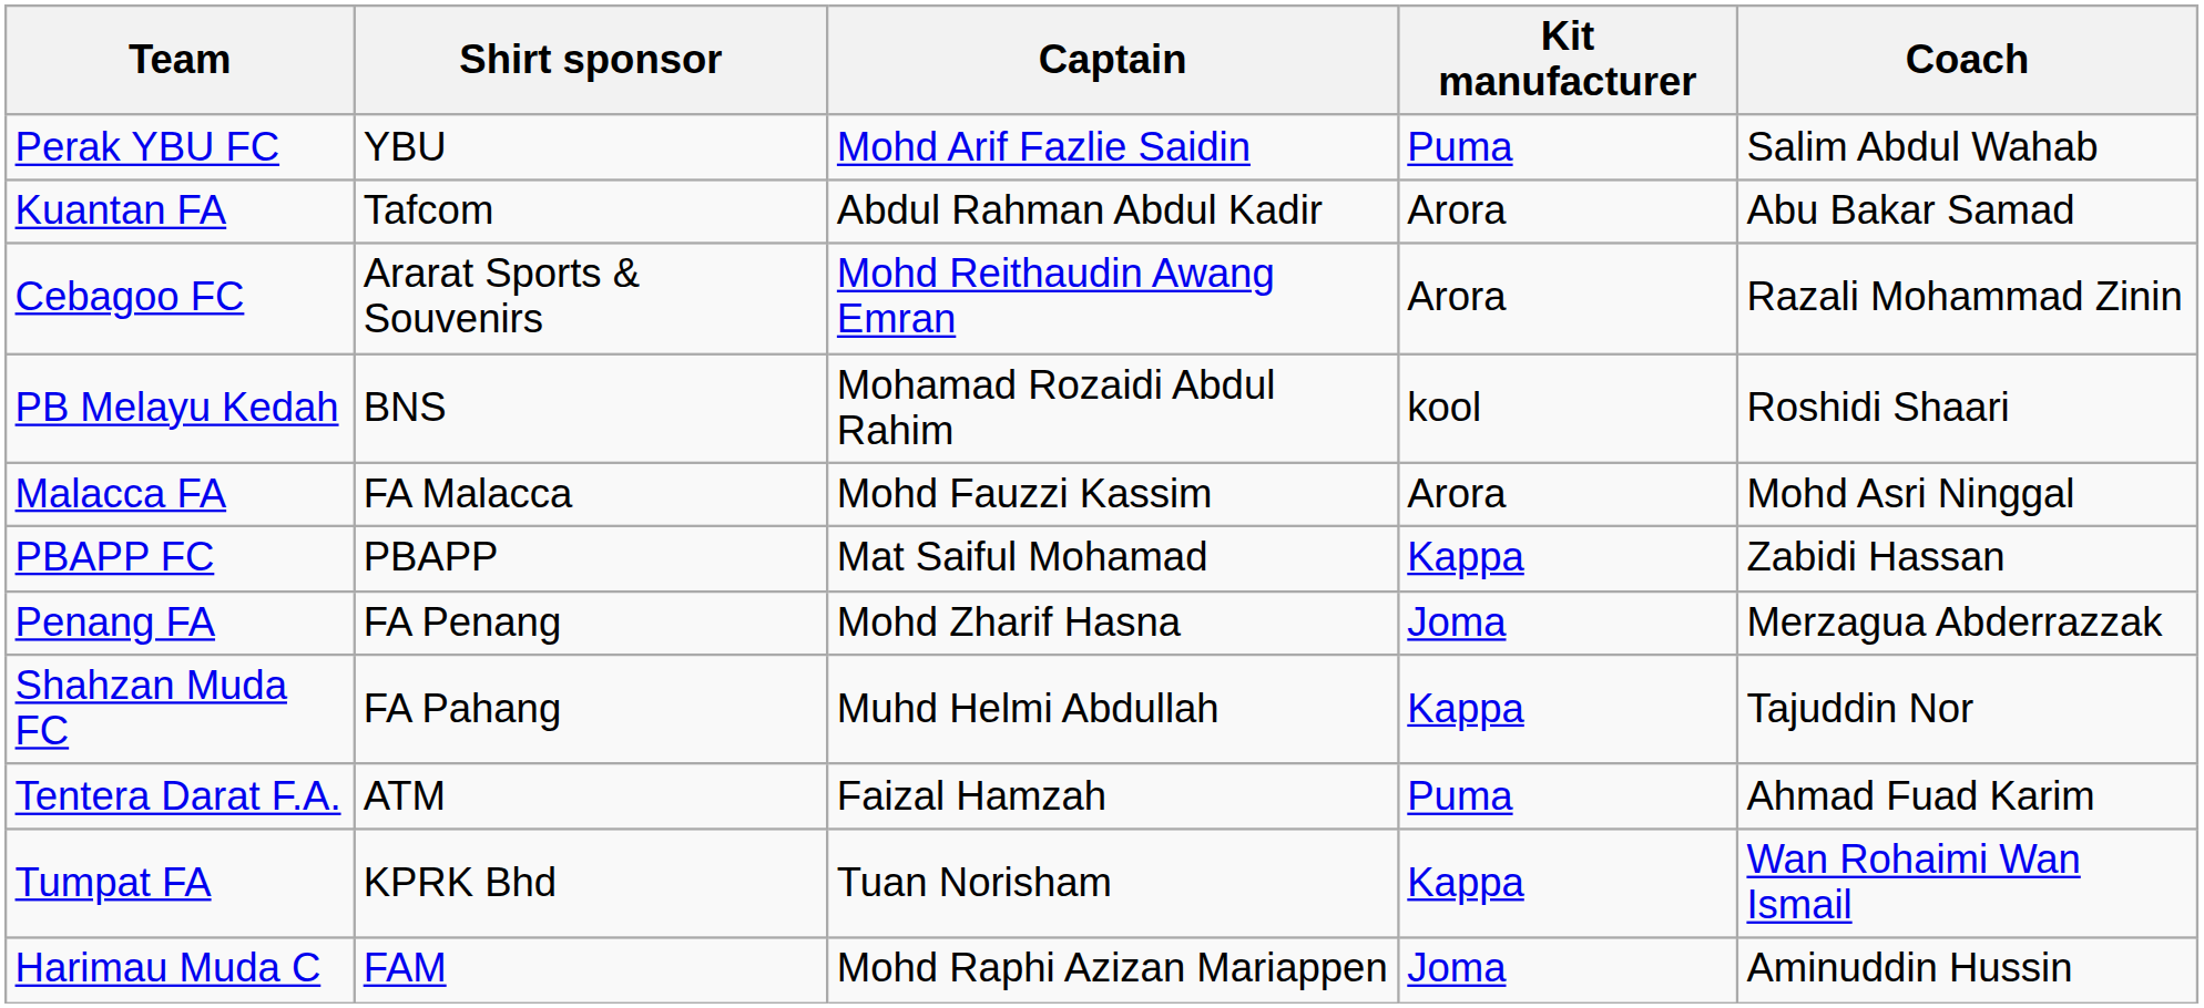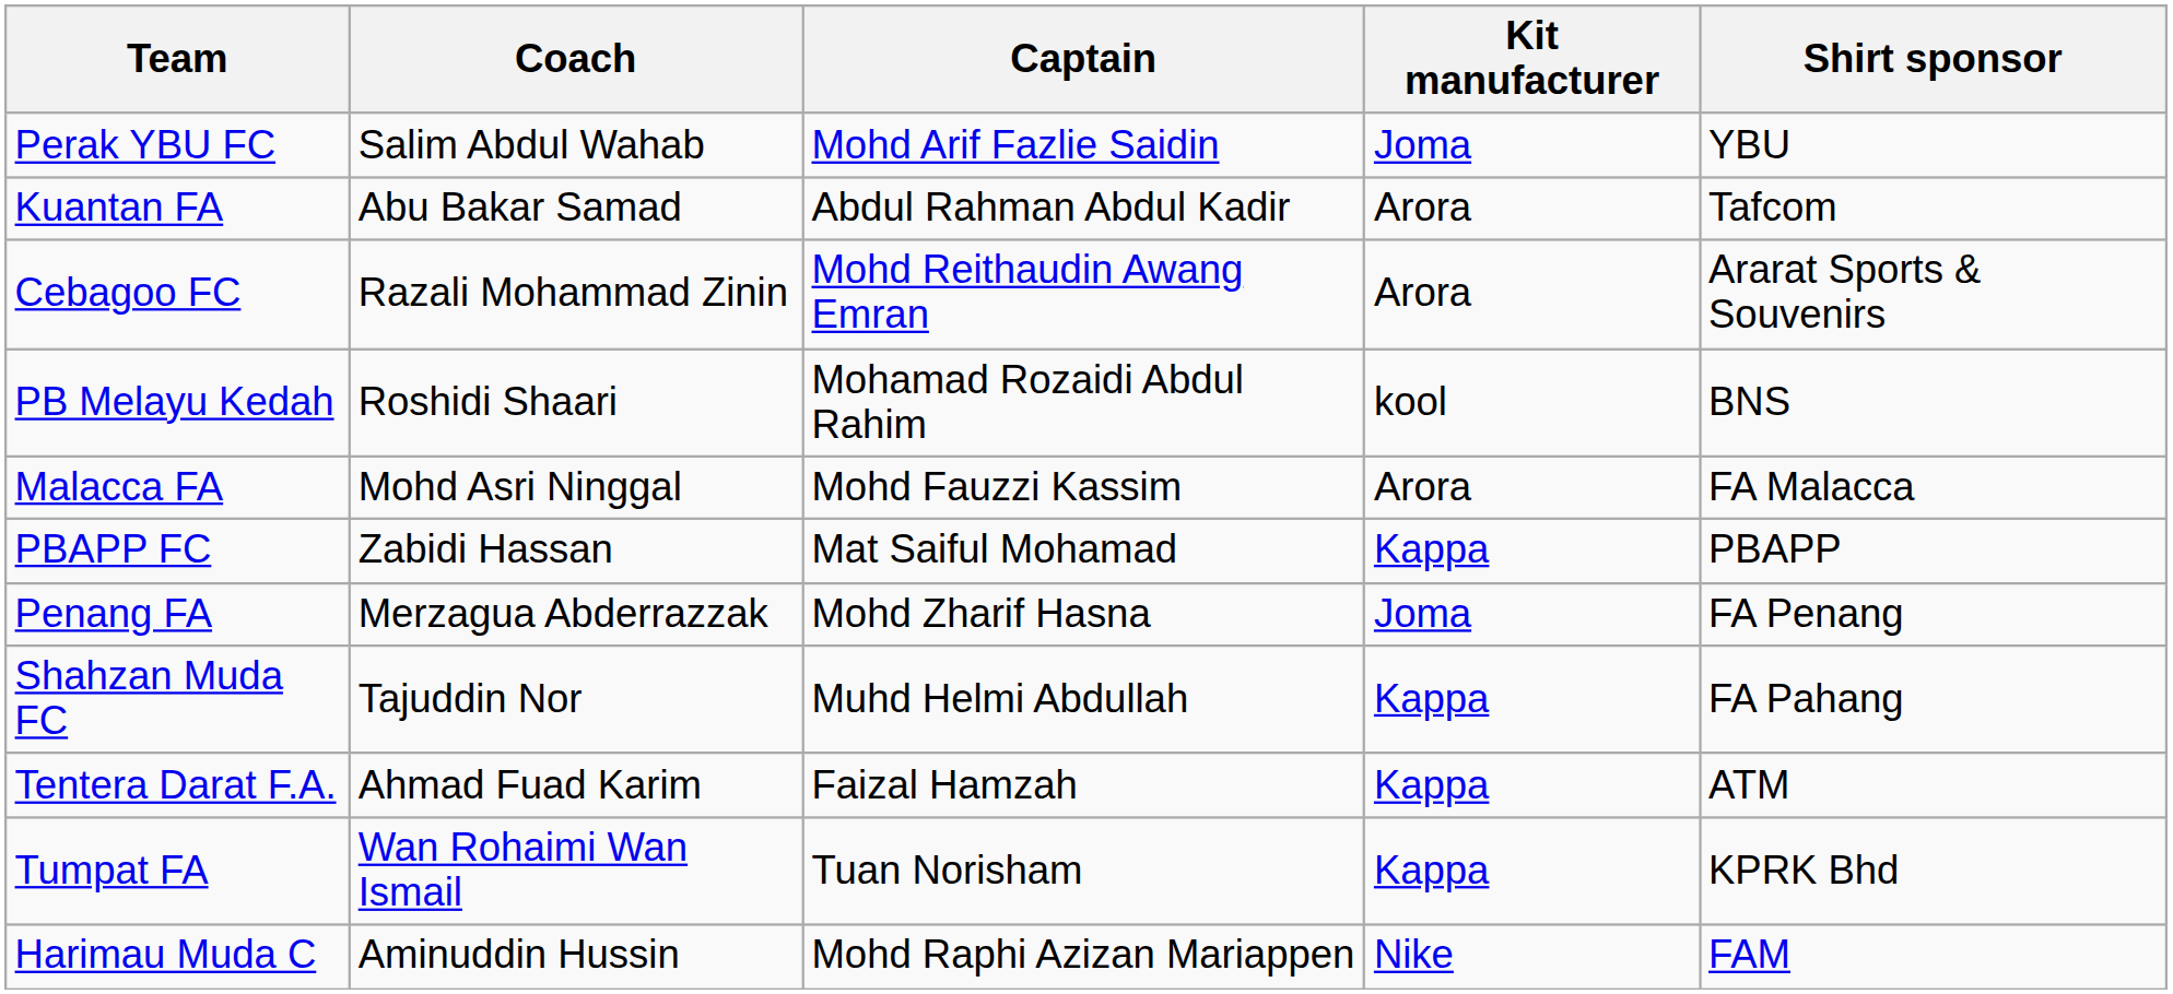columns swapped: Coach <-> Shirt sponsor
Perak YBU FC | Kit manufacturer: Puma -> Joma
Tentera Darat F.A. | Kit manufacturer: Puma -> Kappa
Harimau Muda C | Kit manufacturer: Joma -> Nike
